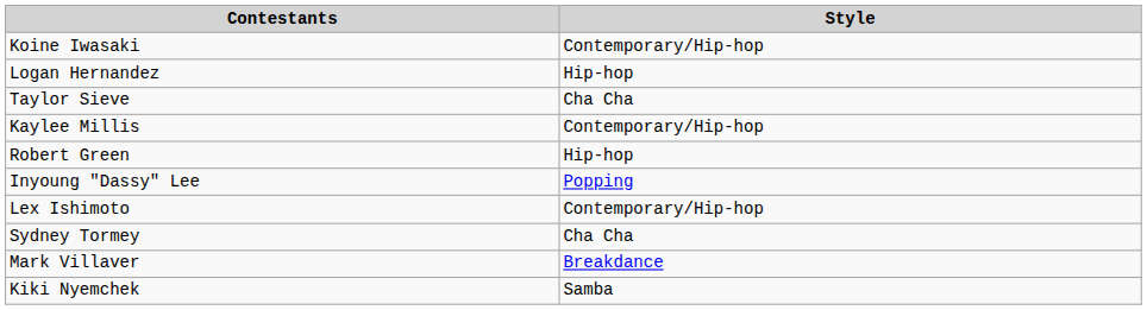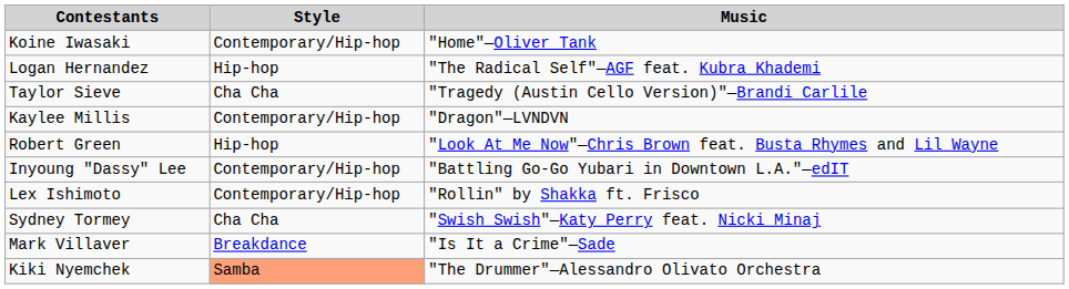+ column: Music | "Home"—Oliver Tank | "The Radical Self"—AGF feat. Kubra Khademi | "Tragedy (Austin Cello Version)"—Brandi Carlile | "Dragon"—LVNDVN | "Look At Me Now"—Chris Brown feat. Busta Rhymes and Lil Wayne | "Battling Go-Go Yubari in Downtown L.A."—edIT | "Rollin" by Shakka ft. Frisco | "Swish Swish"—Katy Perry feat. Nicki Minaj | "Is It a Crime"—Sade | "The Drummer"—Alessandro Olivato Orchestra
Inyoung "Dassy" Lee | Style: Popping -> Contemporary/Hip-hop
Kiki Nyemchek | Style: no background -> lightsalmon background
